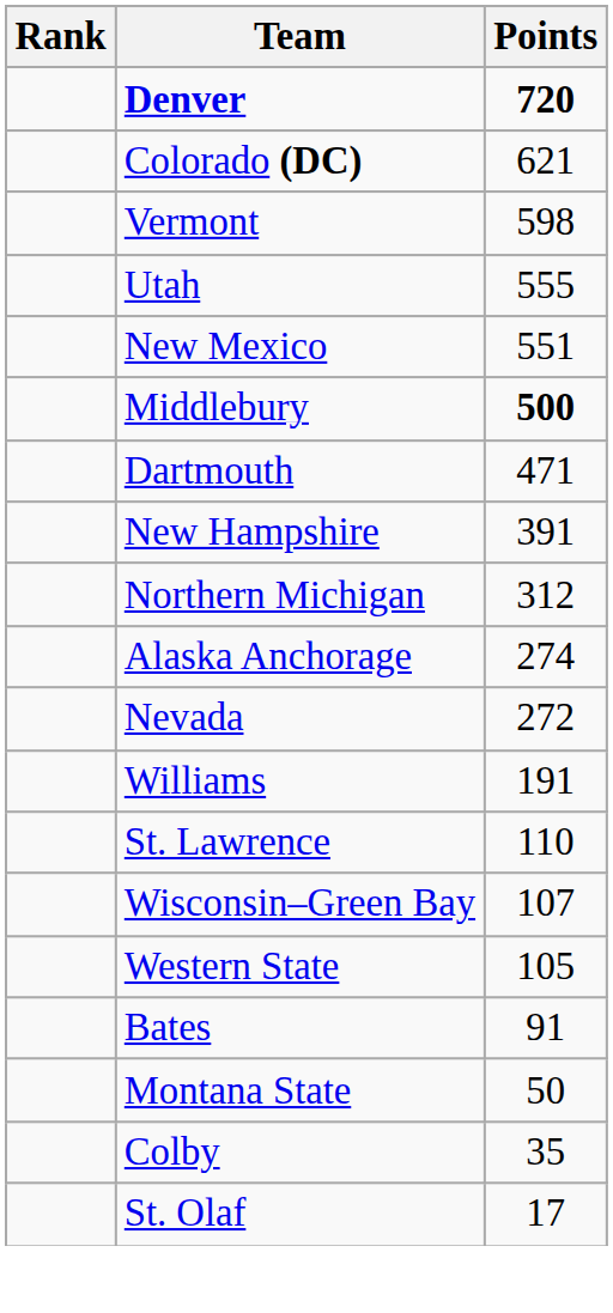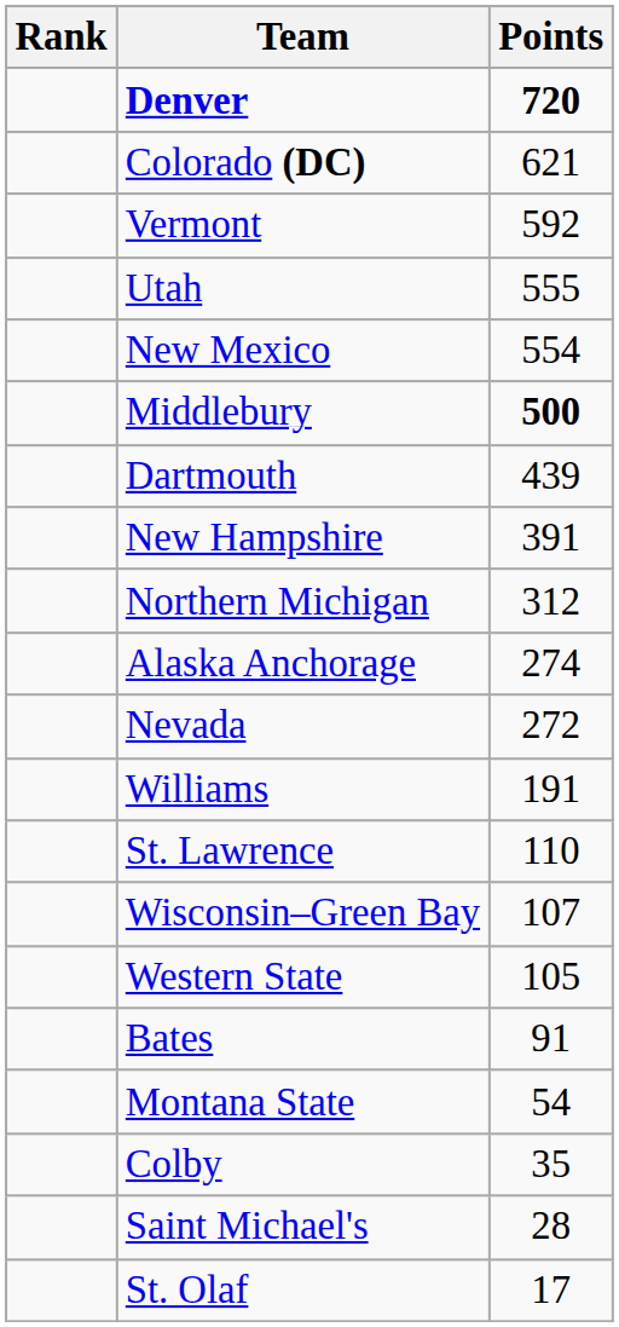Vermont | Points: 598 -> 592
New Mexico | Points: 551 -> 554
Dartmouth | Points: 471 -> 439
Montana State | Points: 50 -> 54
+ row: Saint Michael's | 28
